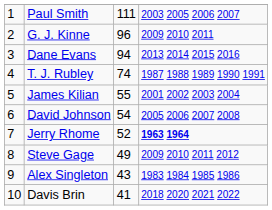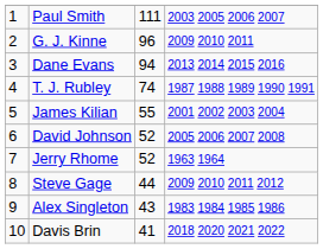David Johnson | column 3: 54 -> 52
Jerry Rhome | column 4: bold -> normal
Steve Gage | column 3: 49 -> 44
